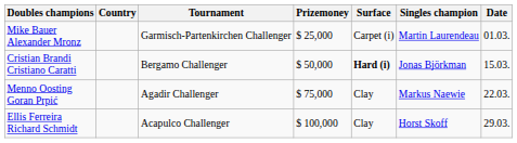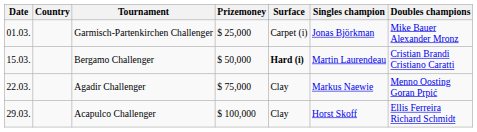columns swapped: Date <-> Doubles champions
Garmisch-Partenkirchen Challenger | Singles champion: Martin Laurendeau -> Jonas Björkman
Bergamo Challenger | Singles champion: Jonas Björkman -> Martin Laurendeau
